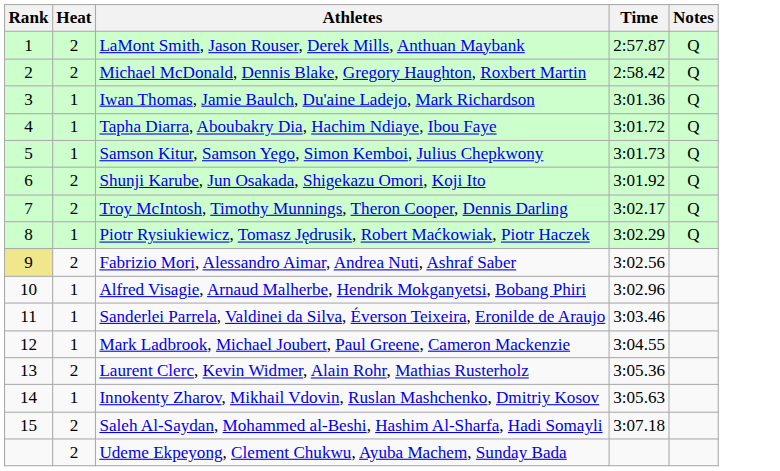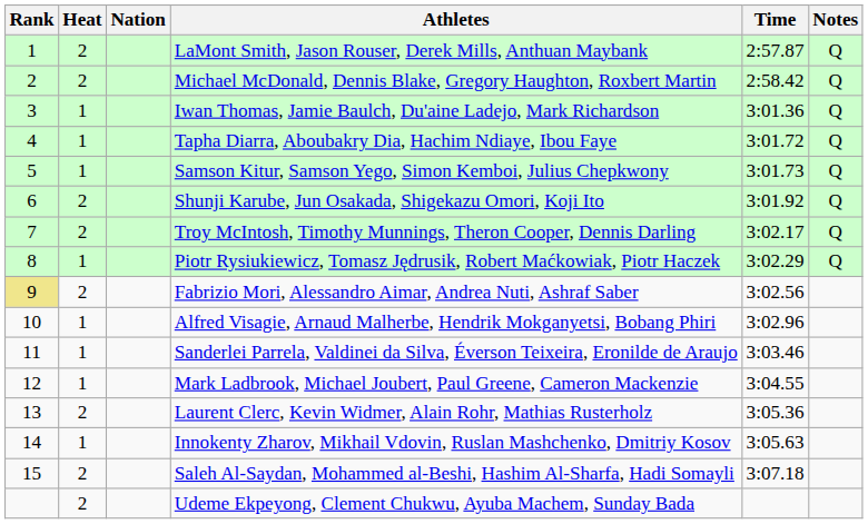+ column: Nation
